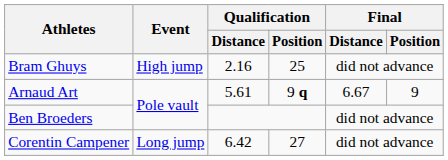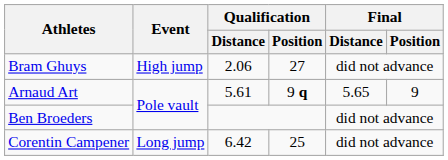Bram Ghuys | Qualification / Distance: 2.16 -> 2.06
Bram Ghuys | Qualification / Position: 25 -> 27
Arnaud Art | Final / Distance: 6.67 -> 5.65
Corentin Campener | Qualification / Position: 27 -> 25
